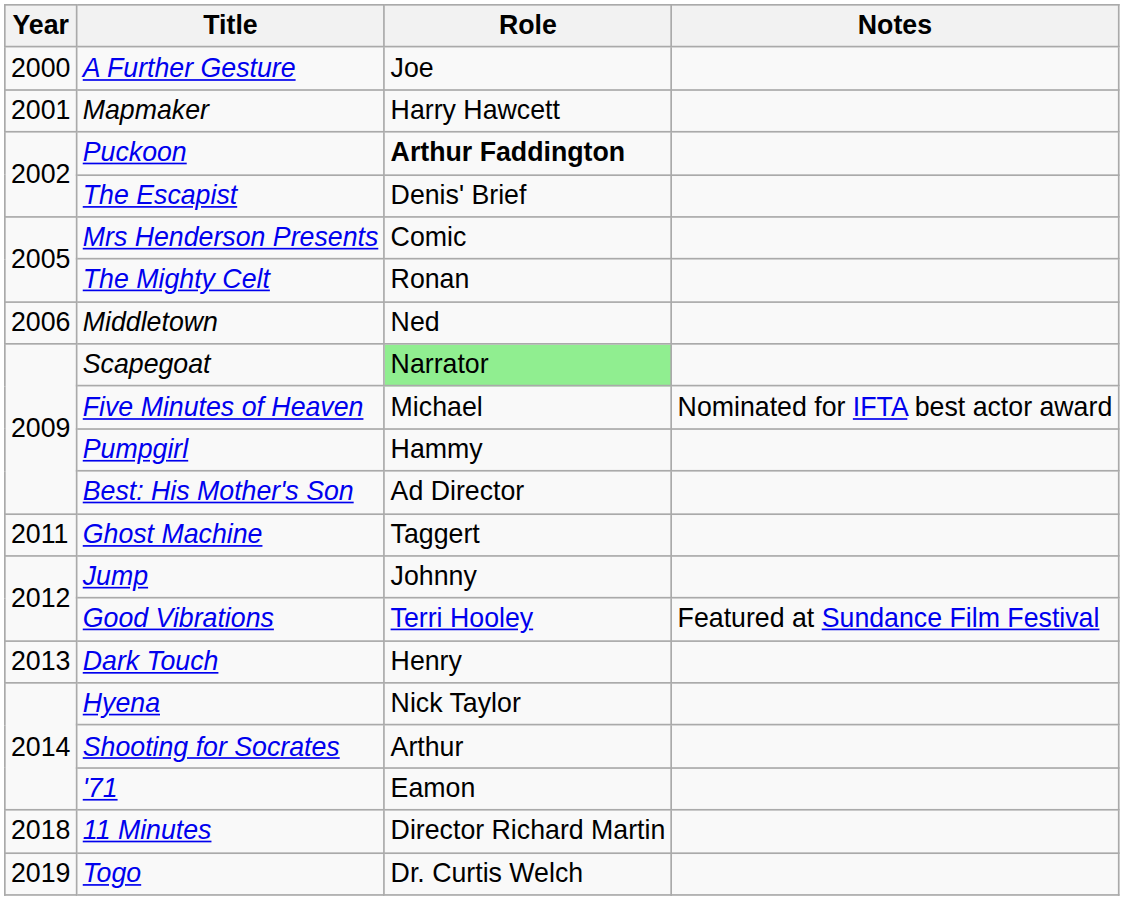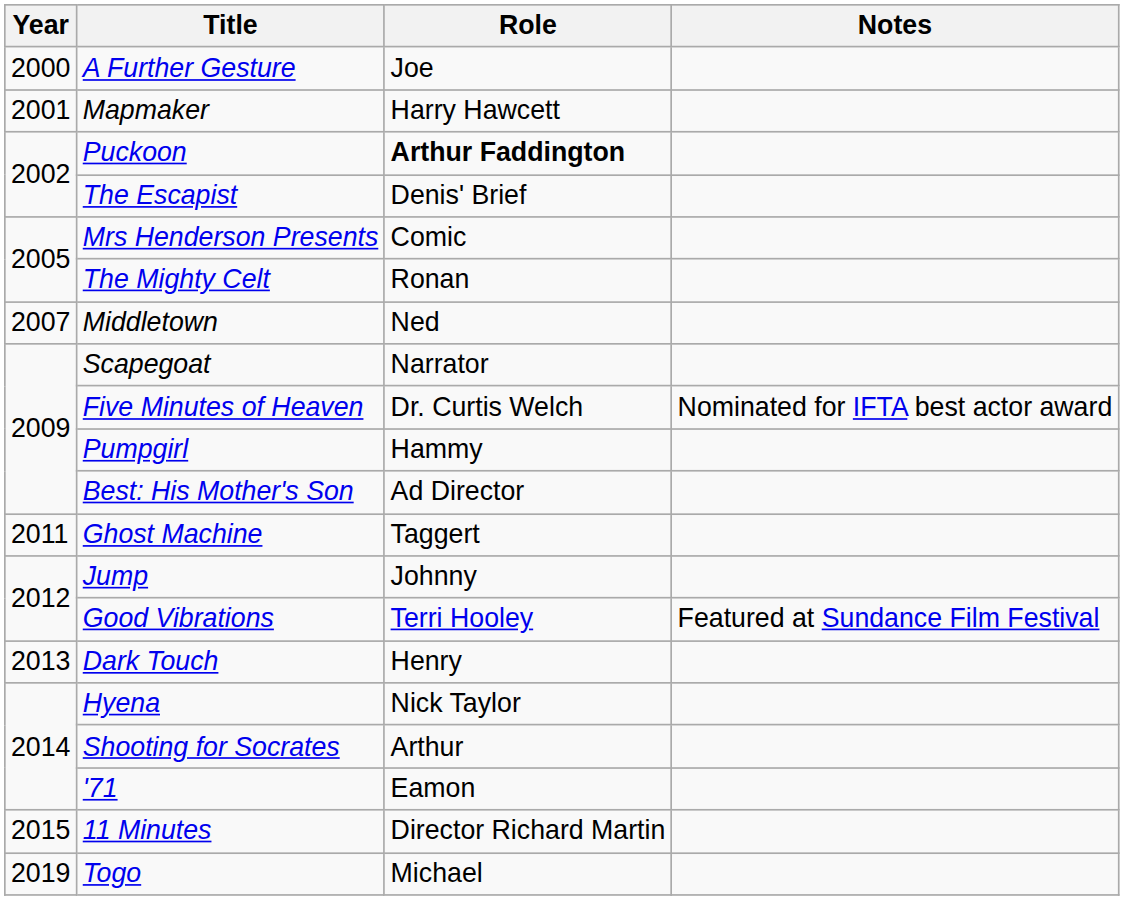Middletown | Year: 2006 -> 2007
Scapegoat | Role: lightgreen background -> no background
Five Minutes of Heaven | Role: Michael -> Dr. Curtis Welch
11 Minutes | Year: 2018 -> 2015
Togo | Role: Dr. Curtis Welch -> Michael
